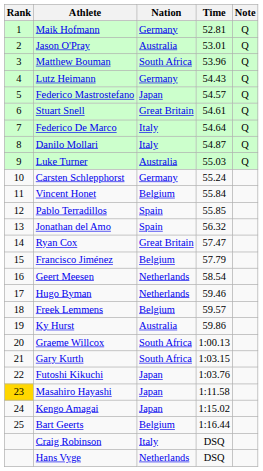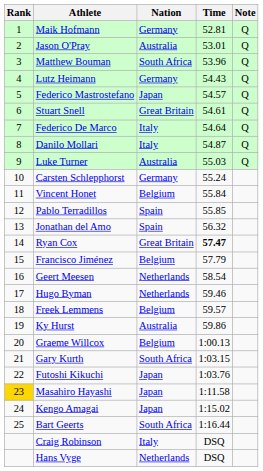Ryan Cox | Time: normal -> bold
Graeme Willcox | Nation: South Africa -> Belgium
Bart Geerts | Nation: Belgium -> South Africa
